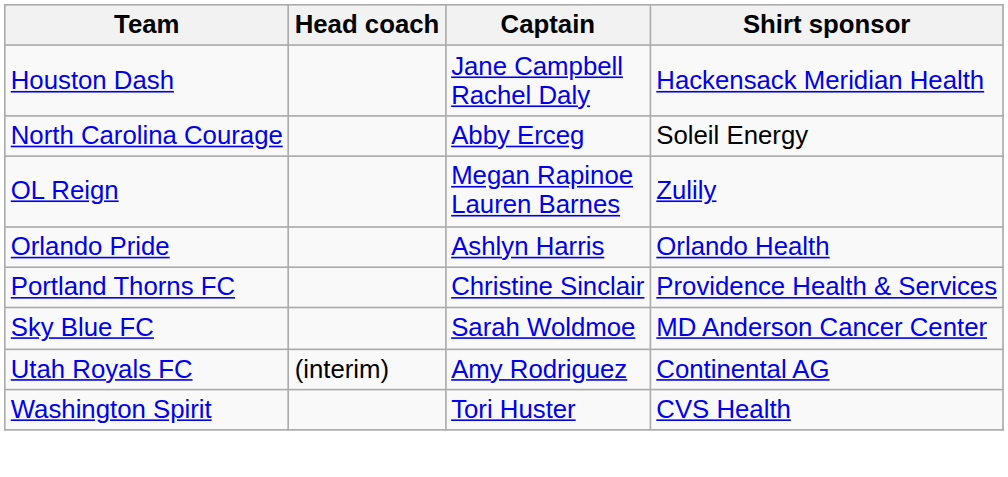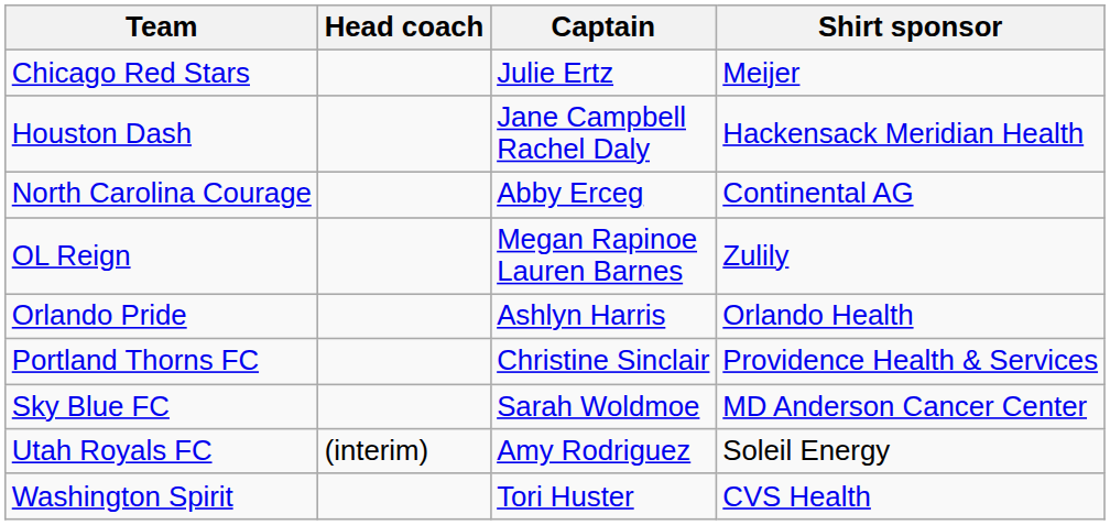+ row: Chicago Red Stars | Julie Ertz | Meijer
North Carolina Courage | Shirt sponsor: Soleil Energy -> Continental AG
Utah Royals FC | Shirt sponsor: Continental AG -> Soleil Energy
